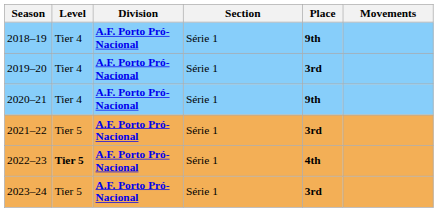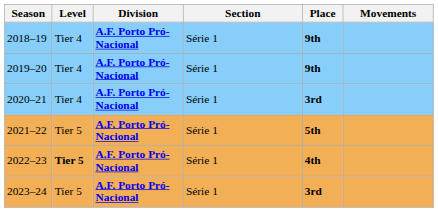2019–20 | Place: 3rd -> 9th
2020–21 | Place: 9th -> 3rd
2021–22 | Place: 3rd -> 5th
